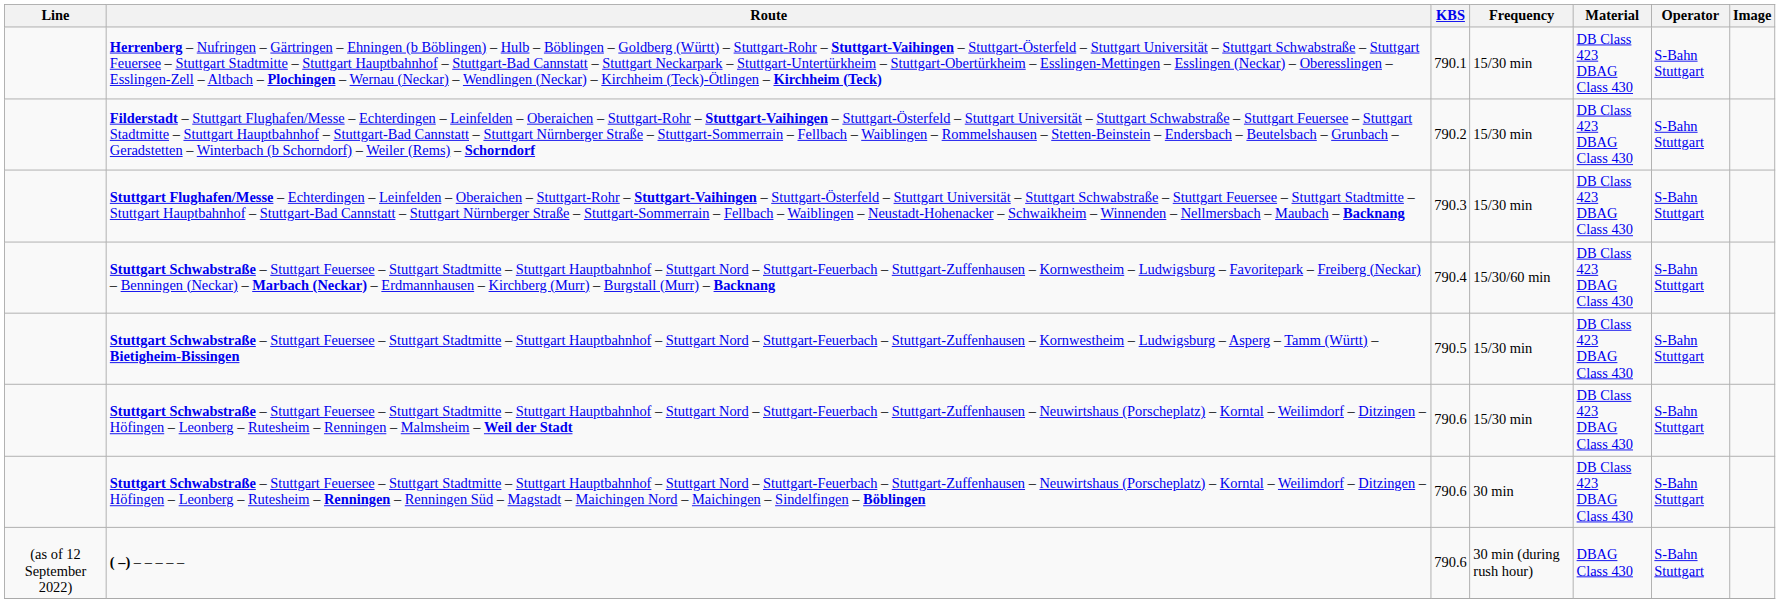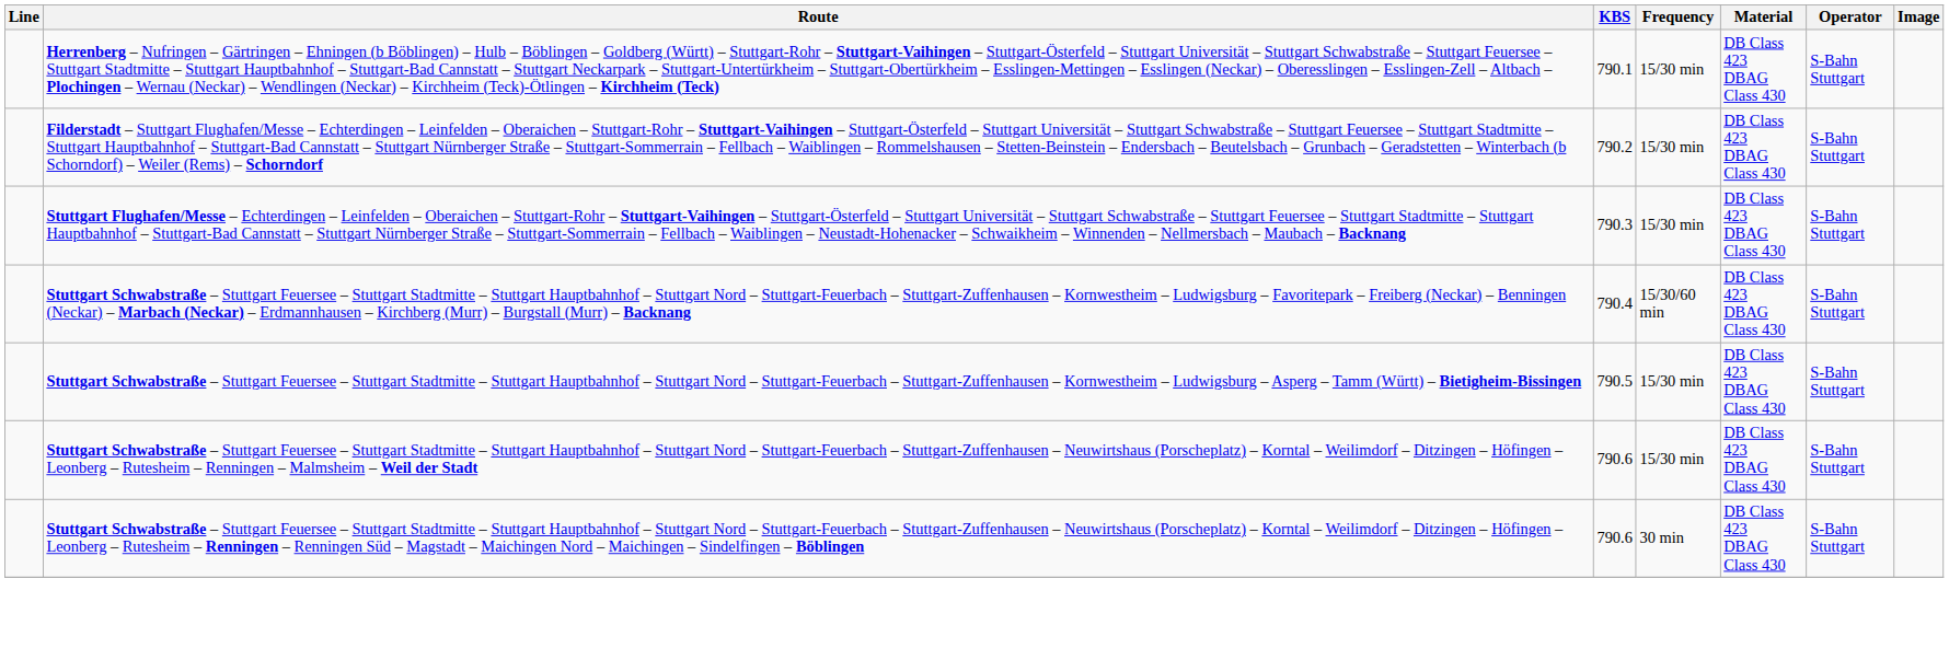- row: (as of 12 September 2022) | ( –) – – – – – | 790.6 | 30 min (during rush hour) | DBAG Class 430 | S-Bahn Stuttgart
